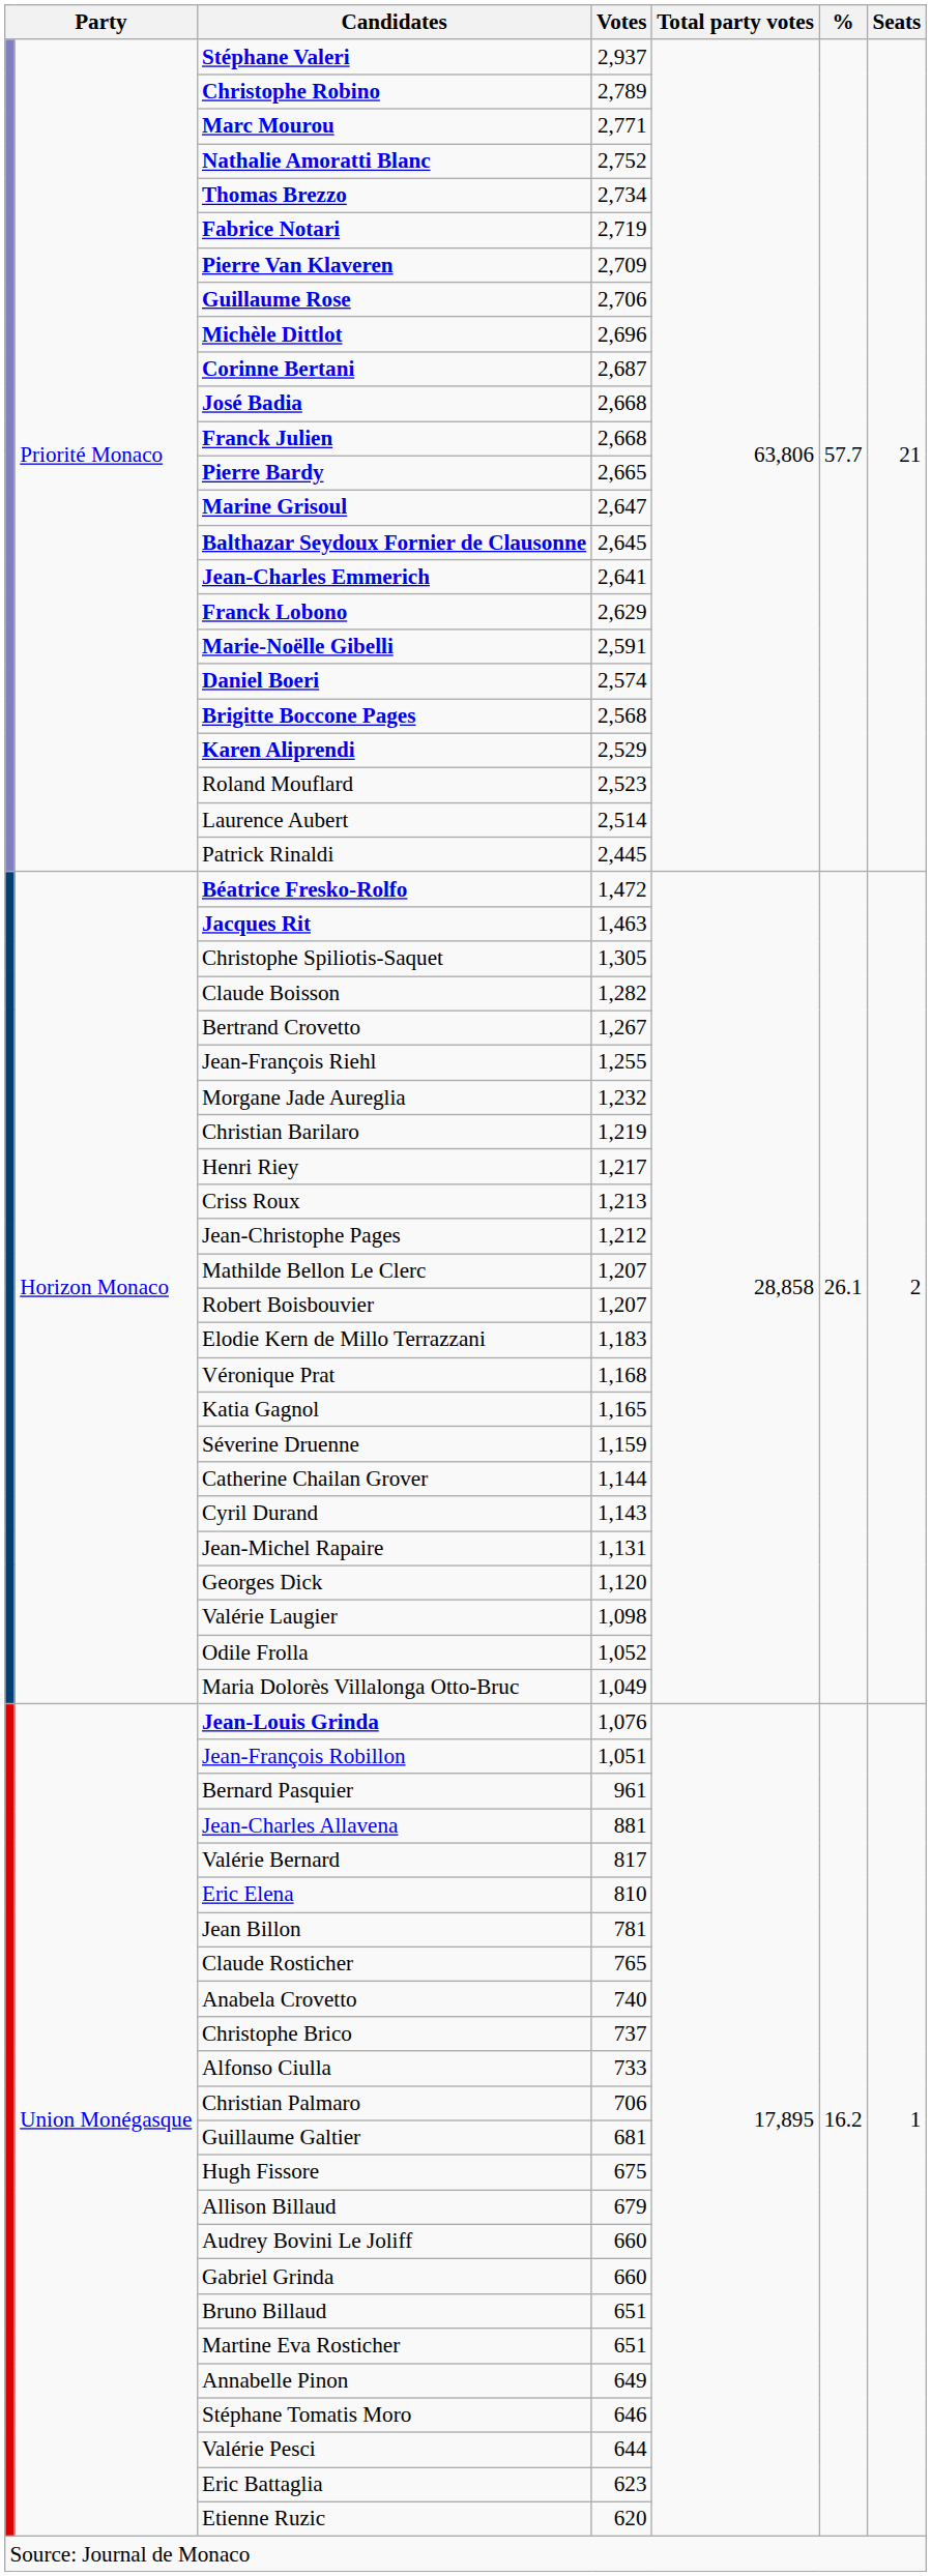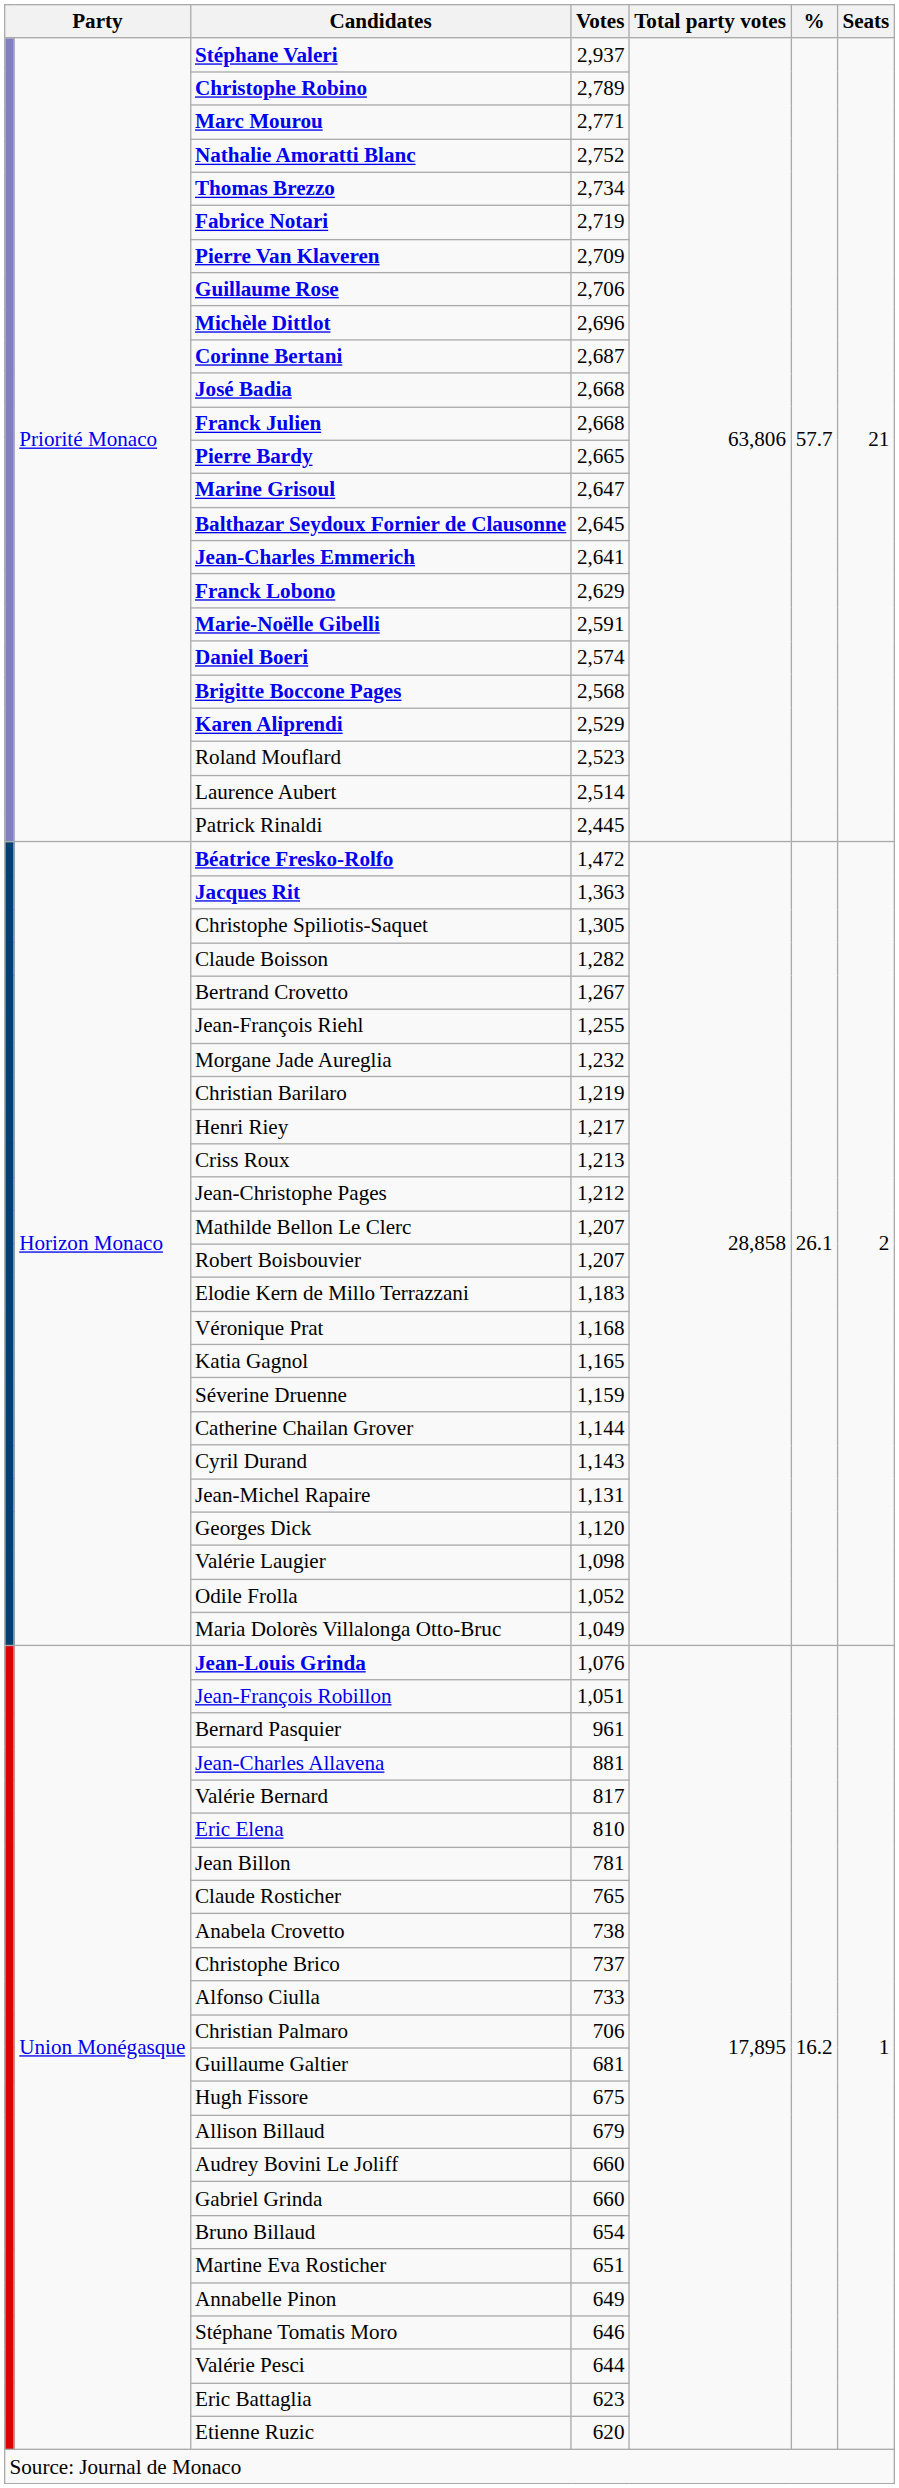Jacques Rit | Votes: 1,463 -> 1,363
Anabela Crovetto | Votes: 740 -> 738
Bruno Billaud | Votes: 651 -> 654
